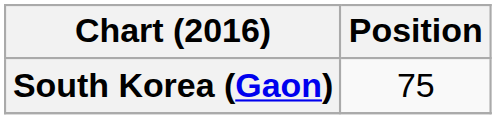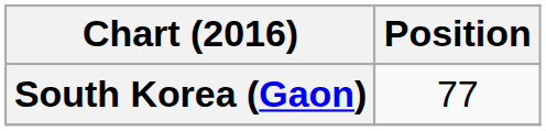South Korea (Gaon) | Position: 75 -> 77
